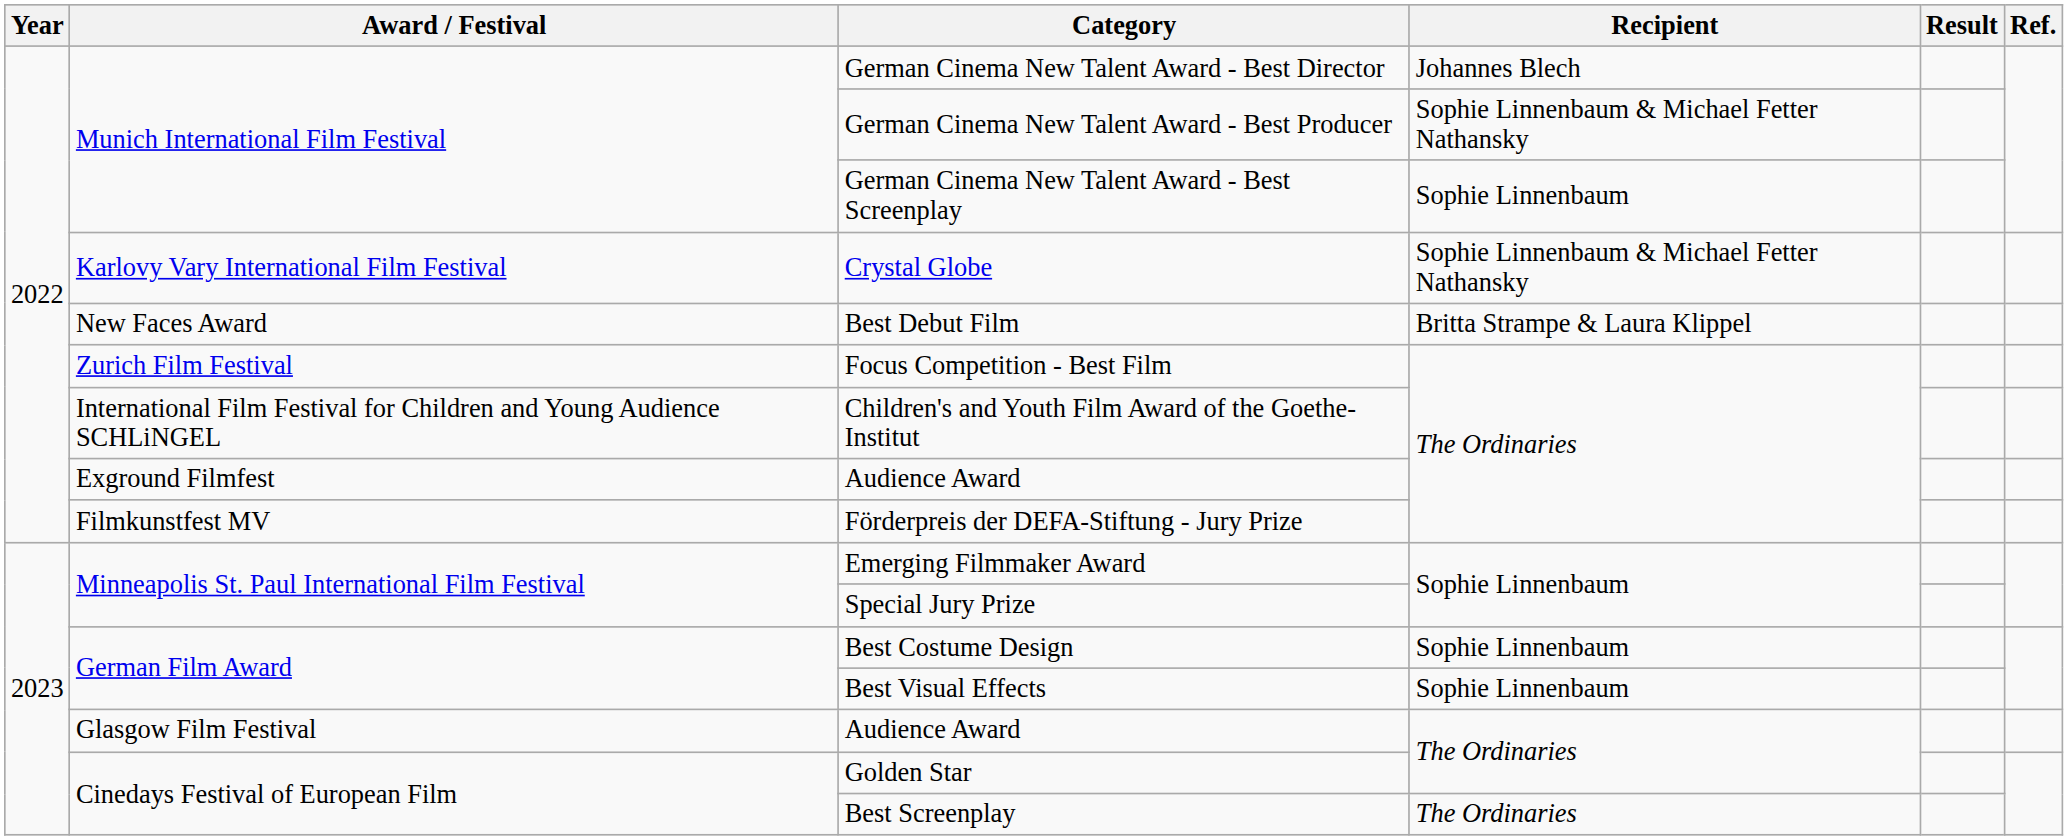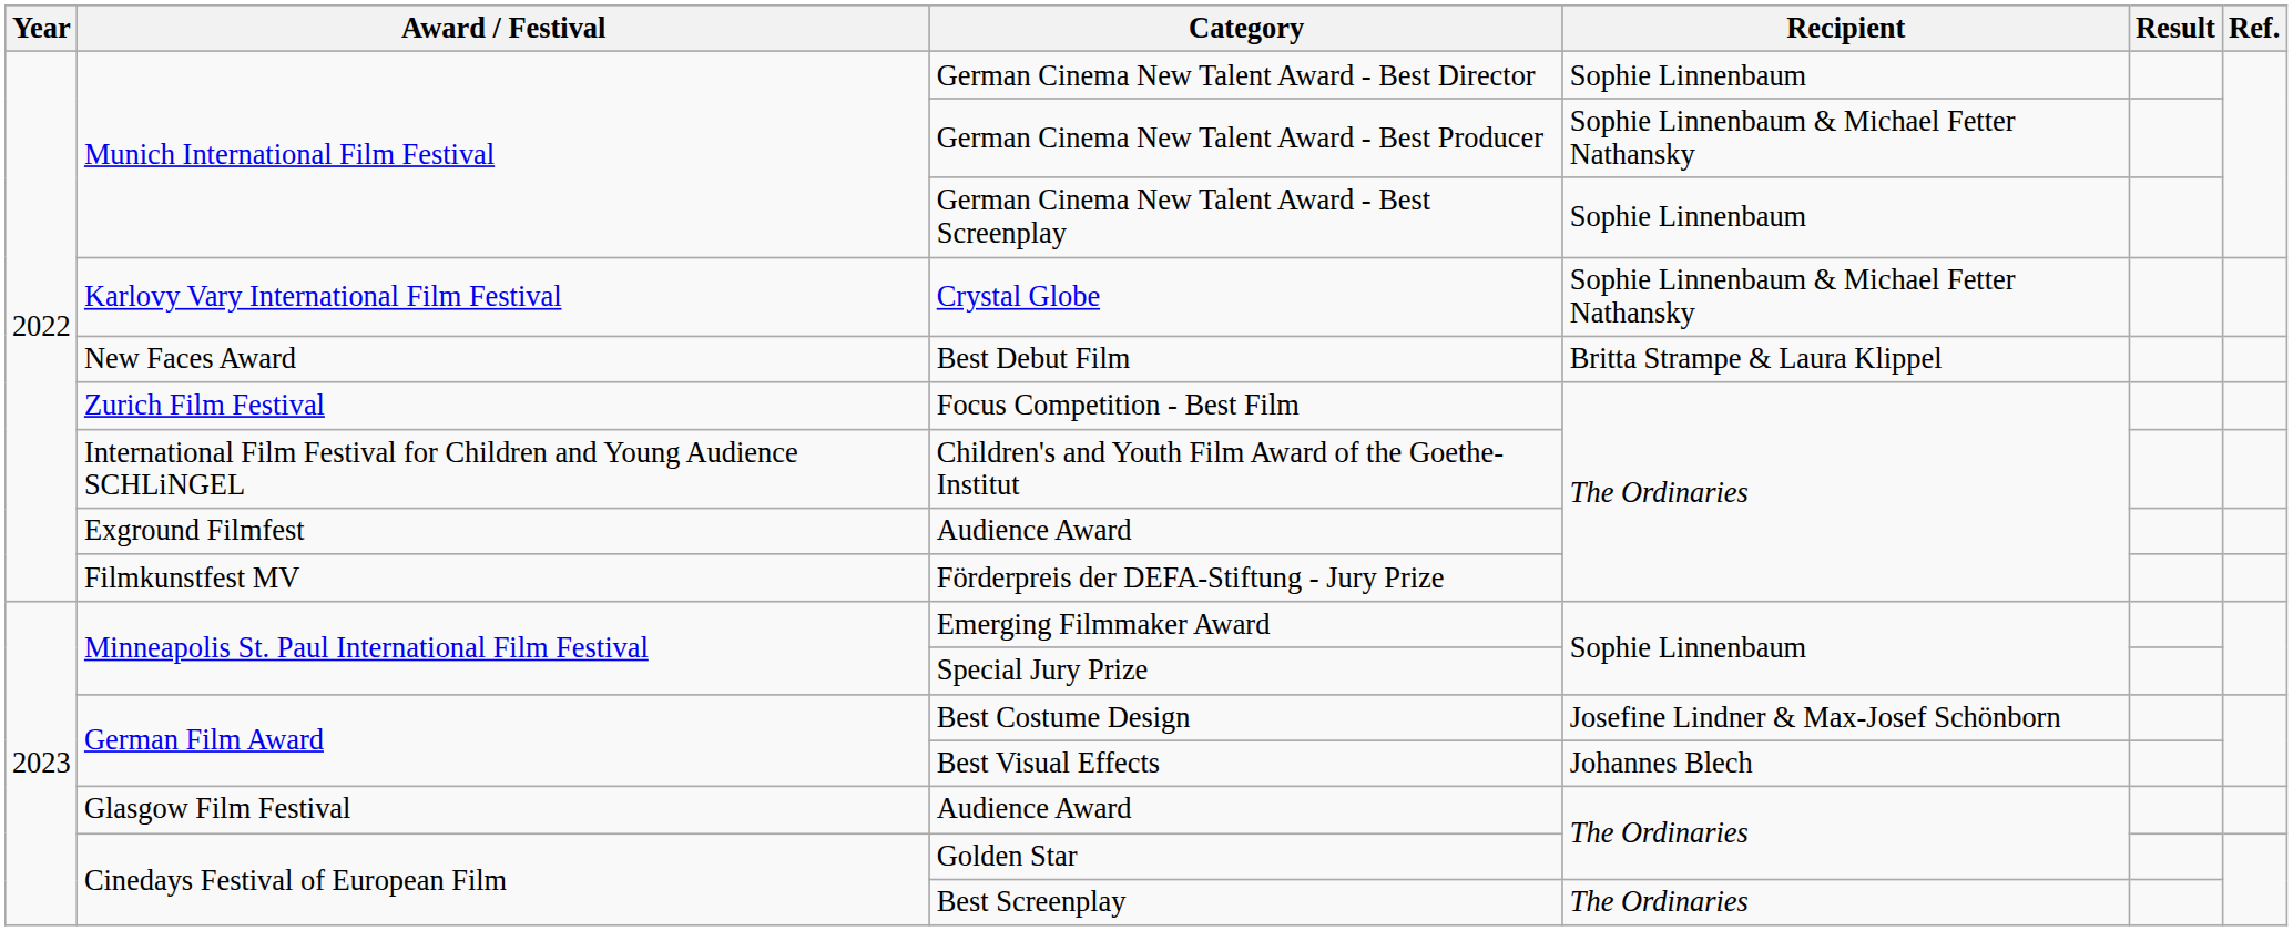German Cinema New Talent Award - Best Director | Recipient: Johannes Blech -> Sophie Linnenbaum
Best Costume Design | Recipient: Sophie Linnenbaum -> Josefine Lindner & Max-Josef Schönborn
Best Visual Effects | Recipient: Sophie Linnenbaum -> Johannes Blech
